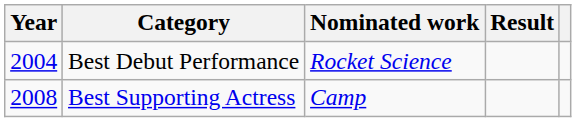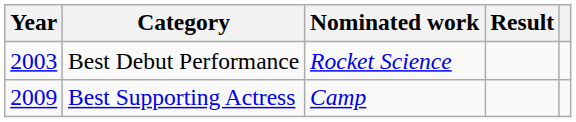Best Debut Performance | Year: 2004 -> 2003
Best Supporting Actress | Year: 2008 -> 2009
